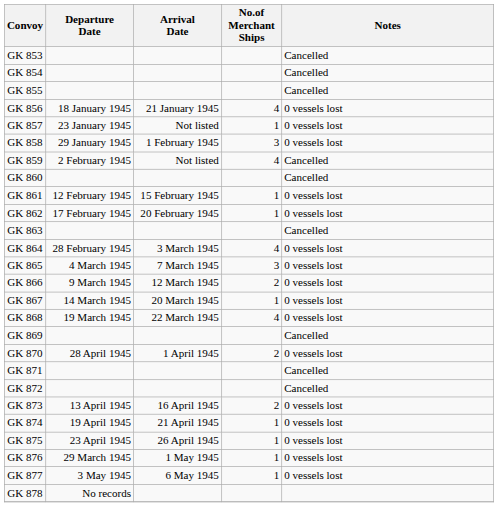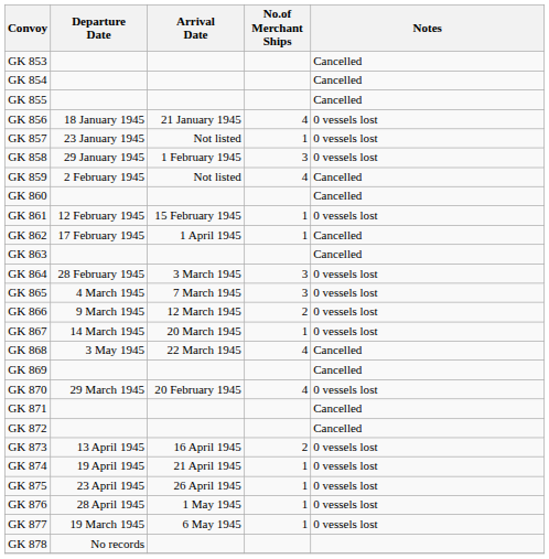GK 862 | Arrival Date: 20 February 1945 -> 1 April 1945
GK 862 | Notes: 0 vessels lost -> Cancelled
GK 864 | No.of Merchant Ships: 4 -> 3
GK 868 | Departure Date: 19 March 1945 -> 3 May 1945
GK 868 | Notes: 0 vessels lost -> Cancelled
GK 870 | Departure Date: 28 April 1945 -> 29 March 1945
GK 870 | Arrival Date: 1 April 1945 -> 20 February 1945
GK 870 | No.of Merchant Ships: 2 -> 4
GK 876 | Departure Date: 29 March 1945 -> 28 April 1945
GK 877 | Departure Date: 3 May 1945 -> 19 March 1945
